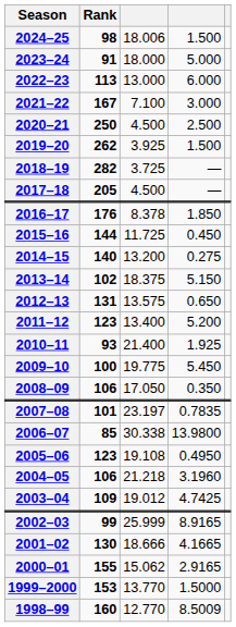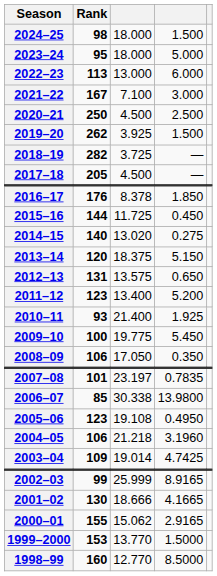2024–25 | column 3: 18.006 -> 18.000
2023–24 | Rank: 91 -> 95
2014–15 | column 3: 13.200 -> 13.020
2013–14 | Rank: 102 -> 120
2003–04 | column 3: 19.012 -> 19.014
1998–99 | column 4: 8.5009 -> 8.5000
